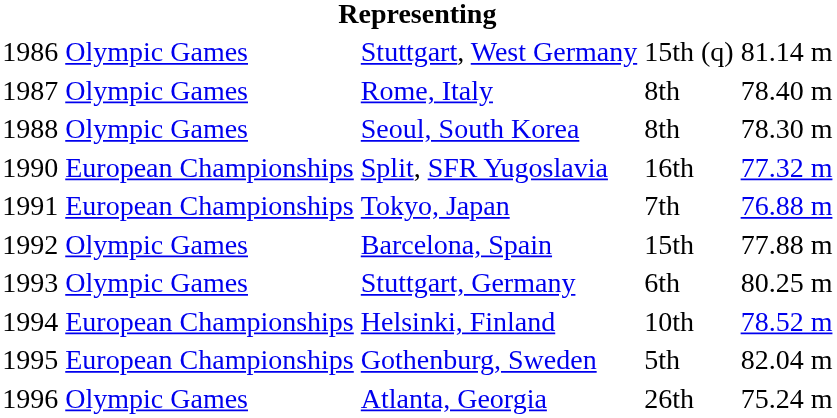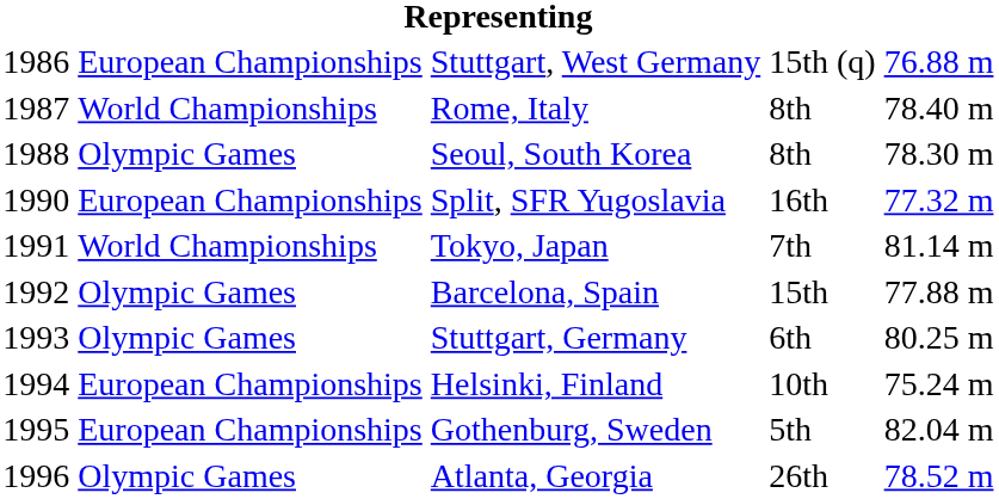Stuttgart, West Germany | column 2: Olympic Games -> European Championships
Stuttgart, West Germany | column 5: 81.14 m -> 76.88 m
Rome, Italy | column 2: Olympic Games -> World Championships
Tokyo, Japan | column 2: European Championships -> World Championships
Tokyo, Japan | column 5: 76.88 m -> 81.14 m
Helsinki, Finland | column 5: 78.52 m -> 75.24 m
Atlanta, Georgia | column 5: 75.24 m -> 78.52 m
